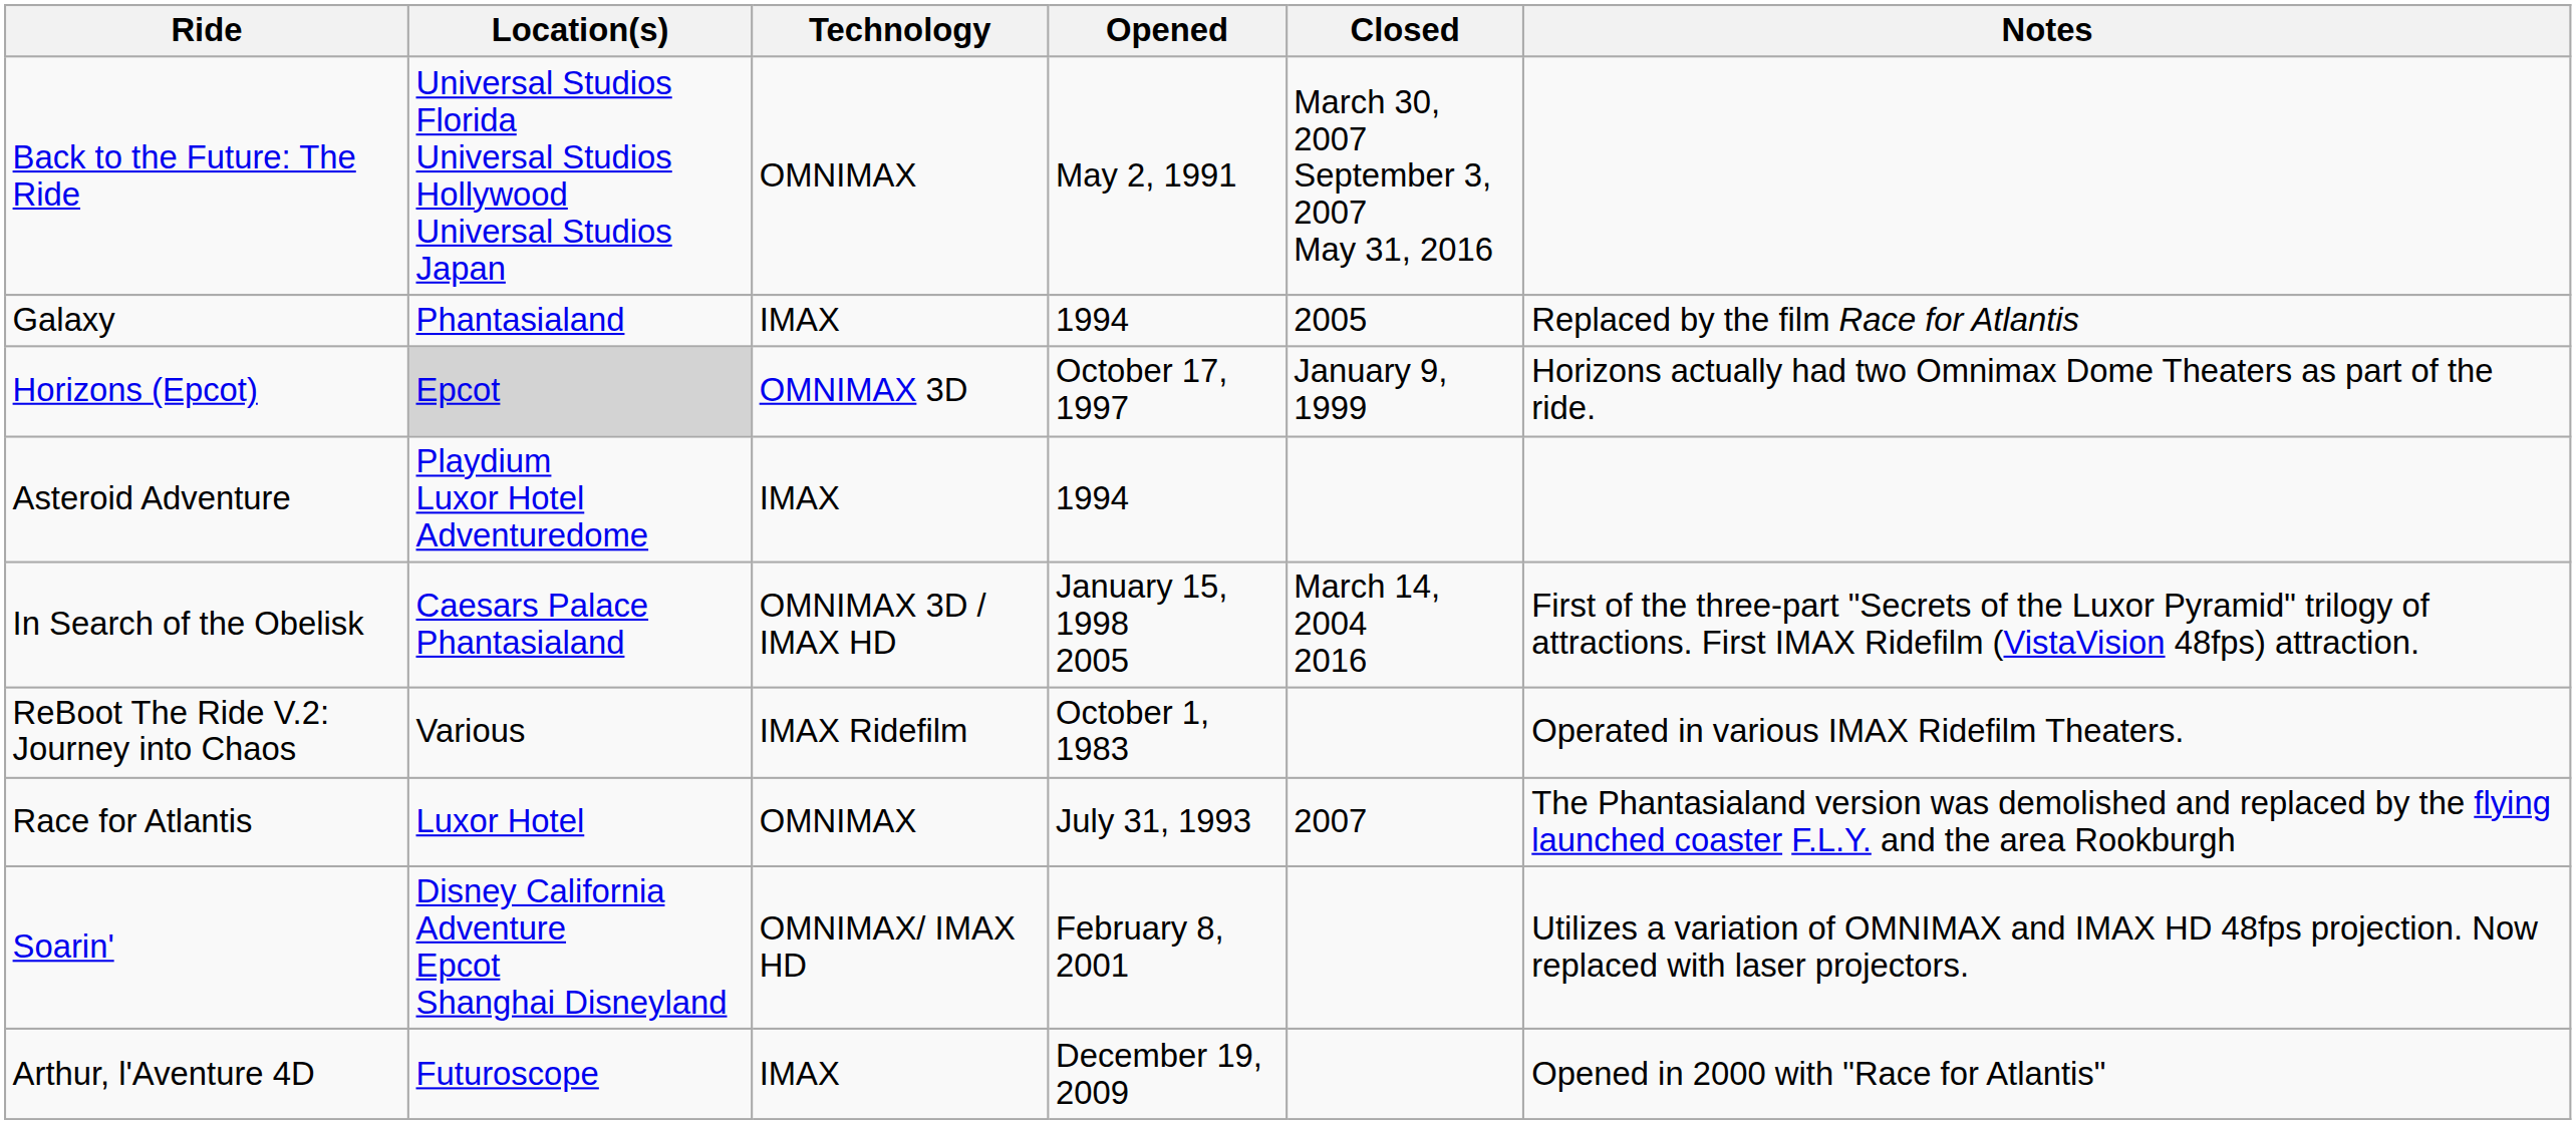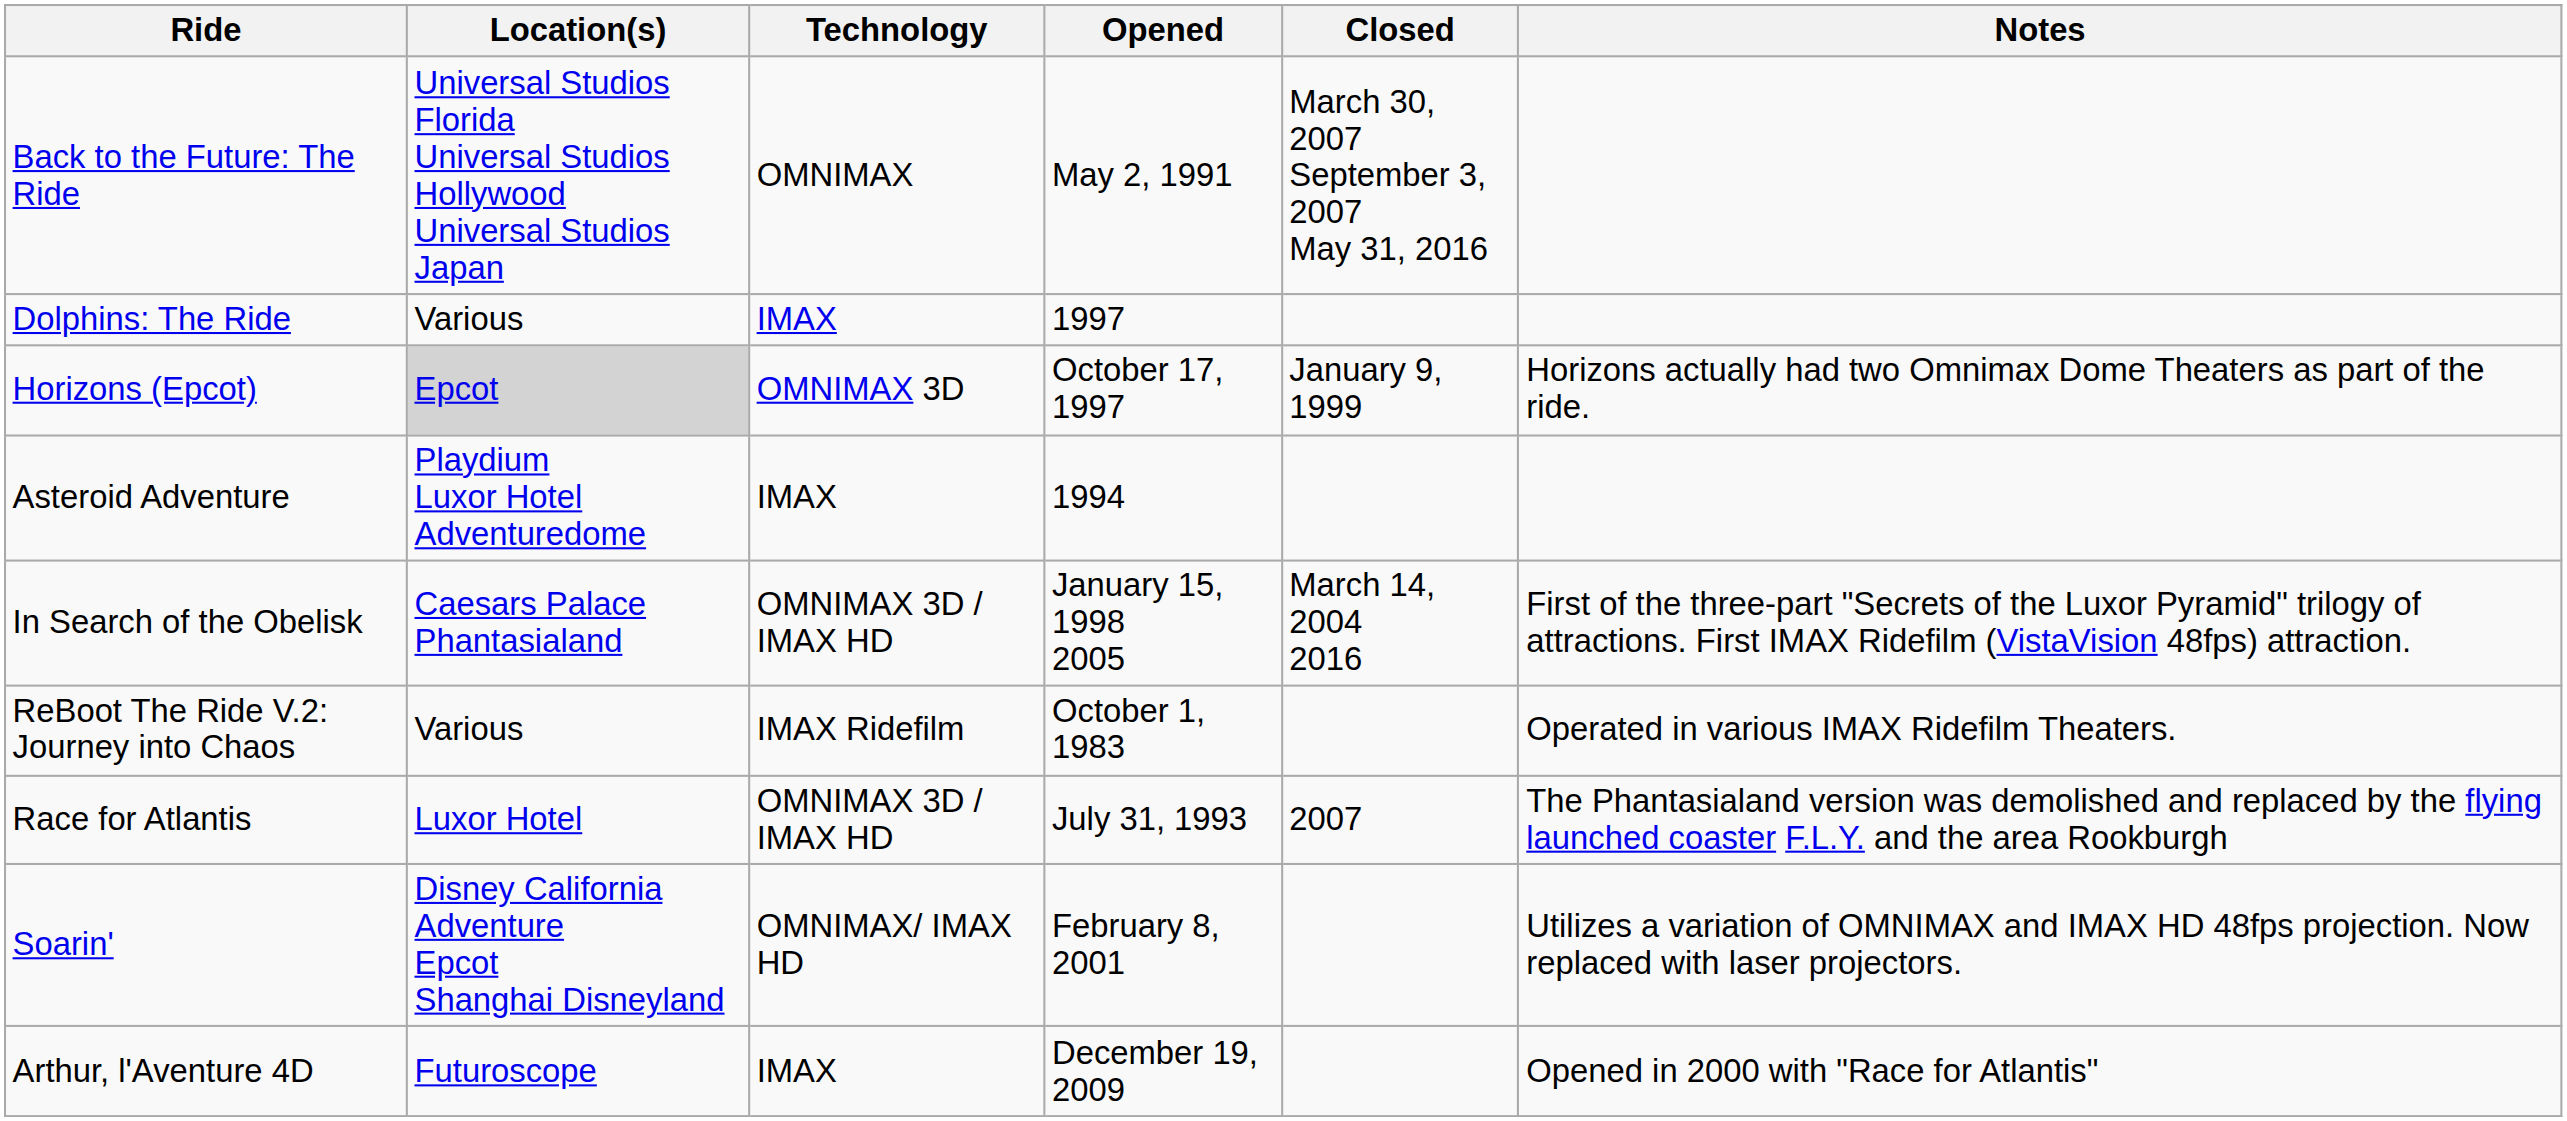+ row: Dolphins: The Ride | Various | IMAX | 1997
- row: Galaxy | Phantasialand | IMAX | 1994 | 2005 | Replaced by the film Race for Atlantis
Race for Atlantis | Technology: OMNIMAX -> OMNIMAX 3D / IMAX HD
